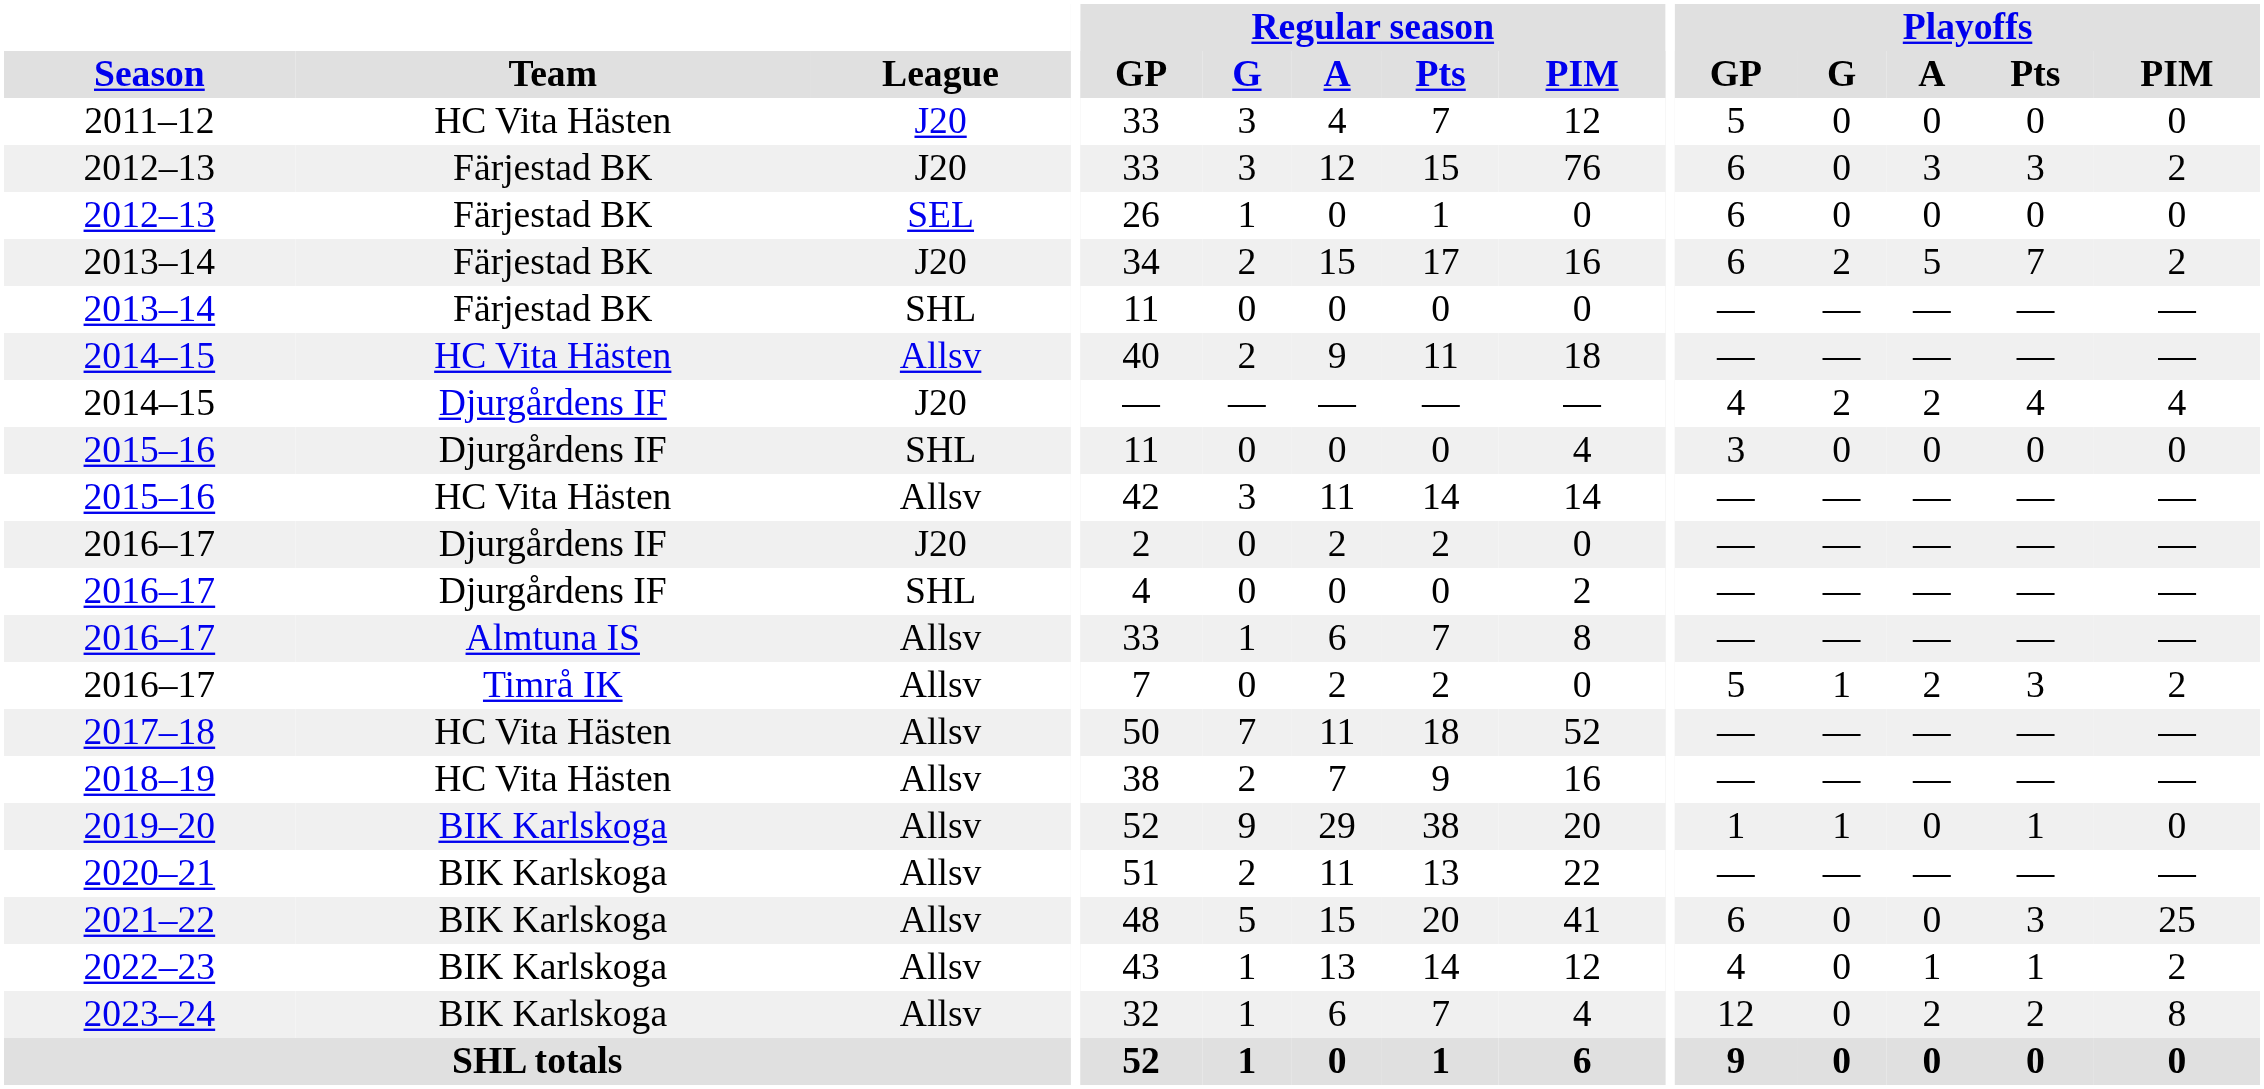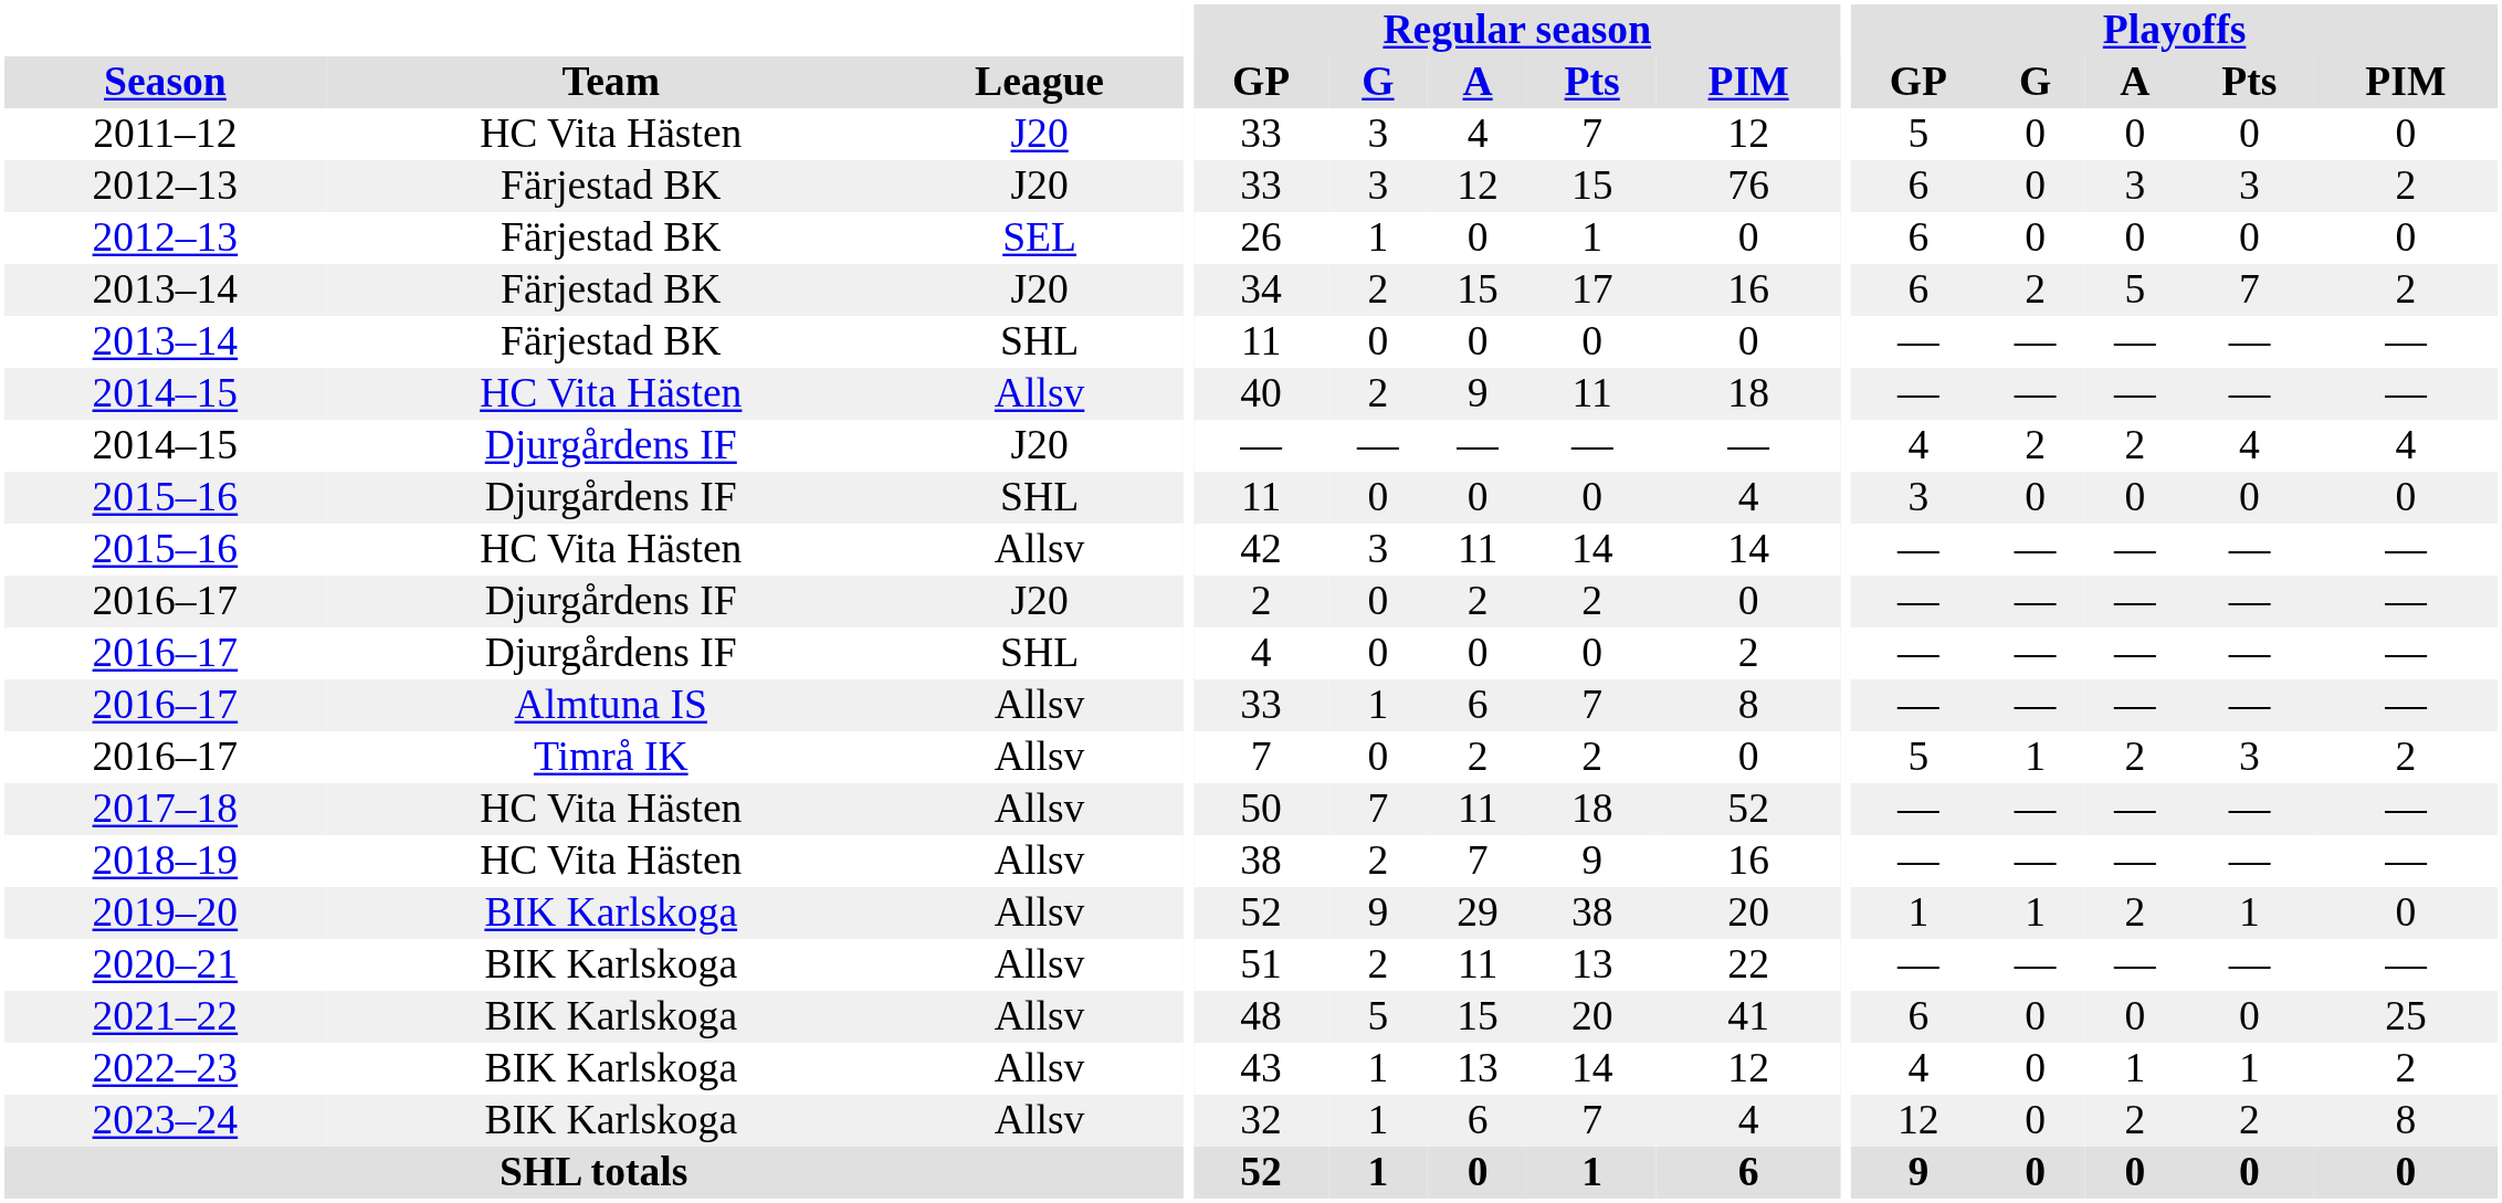2019–20 | Playoffs / A: 0 -> 2
2021–22 | Playoffs / Pts: 3 -> 0
